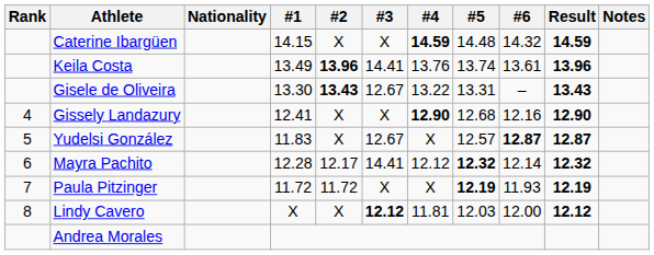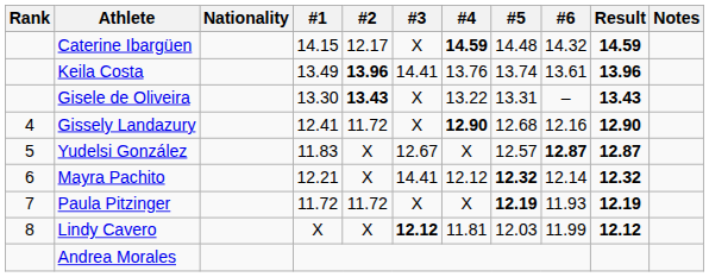Caterine Ibargüen | #2: X -> 12.17
Gisele de Oliveira | #3: 12.67 -> X
Gissely Landazury | #2: X -> 11.72
Mayra Pachito | #1: 12.28 -> 12.21
Mayra Pachito | #2: 12.17 -> X
Lindy Cavero | #6: 12.00 -> 11.99
